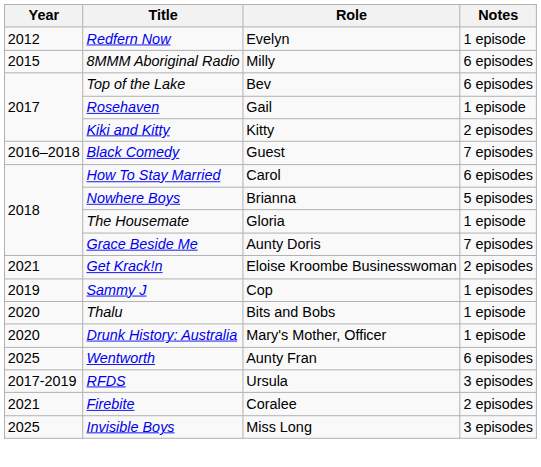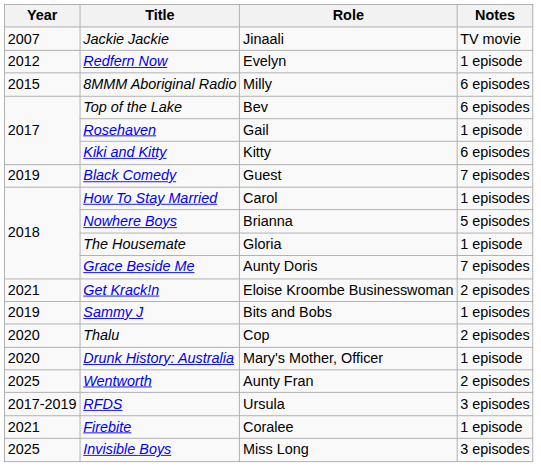+ row: 2007 | Jackie Jackie | Jinaali | TV movie
Kiki and Kitty | Notes: 2 episodes -> 6 episodes
Black Comedy | Year: 2016–2018 -> 2019
How To Stay Married | Notes: 6 episodes -> 1 episodes
Sammy J | Role: Cop -> Bits and Bobs
Thalu | Role: Bits and Bobs -> Cop
Thalu | Notes: 1 episode -> 2 episodes
Wentworth | Notes: 6 episodes -> 2 episodes
Firebite | Notes: 2 episodes -> 1 episode
